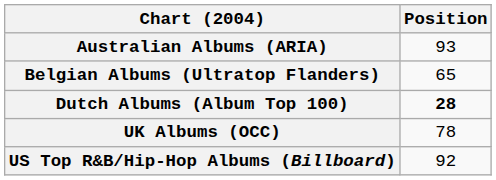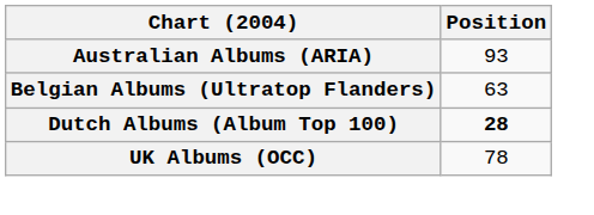Belgian Albums (Ultratop Flanders) | Position: 65 -> 63
- row: US Top R&B/Hip-Hop Albums (Billboard) | 92
